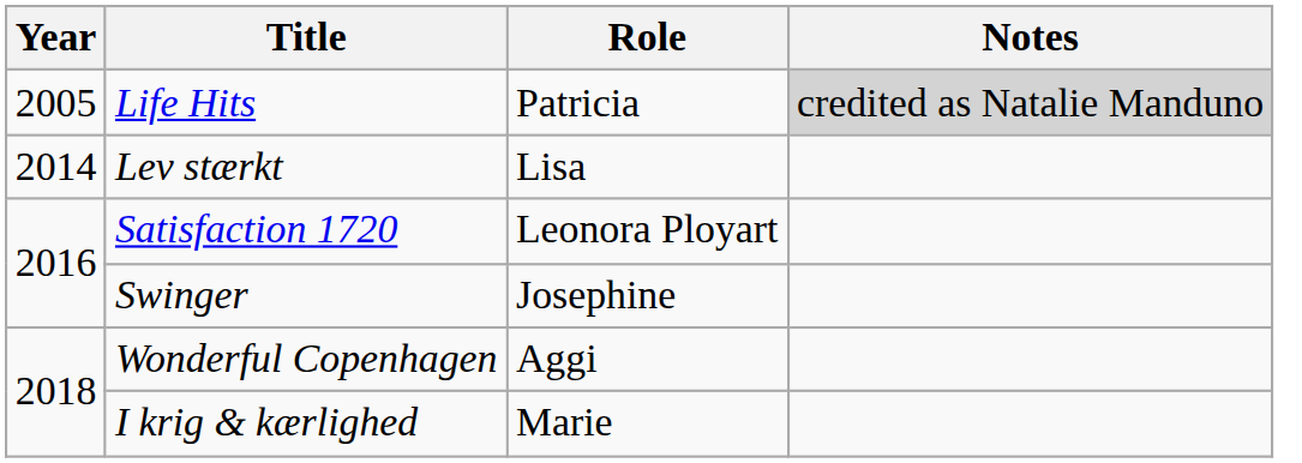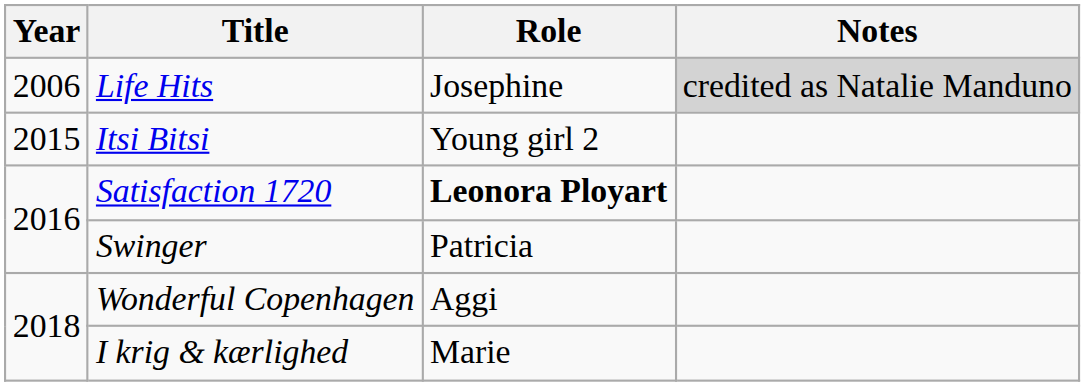Life Hits | Year: 2005 -> 2006
Life Hits | Role: Patricia -> Josephine
- row: 2014 | Lev stærkt | Lisa
+ row: 2015 | Itsi Bitsi | Young girl 2
Satisfaction 1720 | Role: normal -> bold
Swinger | Role: Josephine -> Patricia
